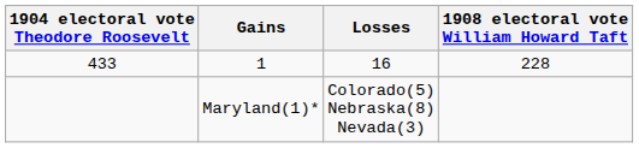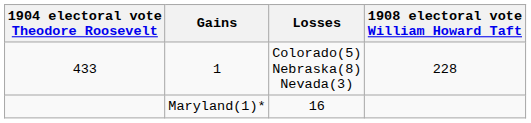1 | Losses: 16 -> Colorado(5) Nebraska(8) Nevada(3)
Maryland(1)* | Losses: Colorado(5) Nebraska(8) Nevada(3) -> 16
